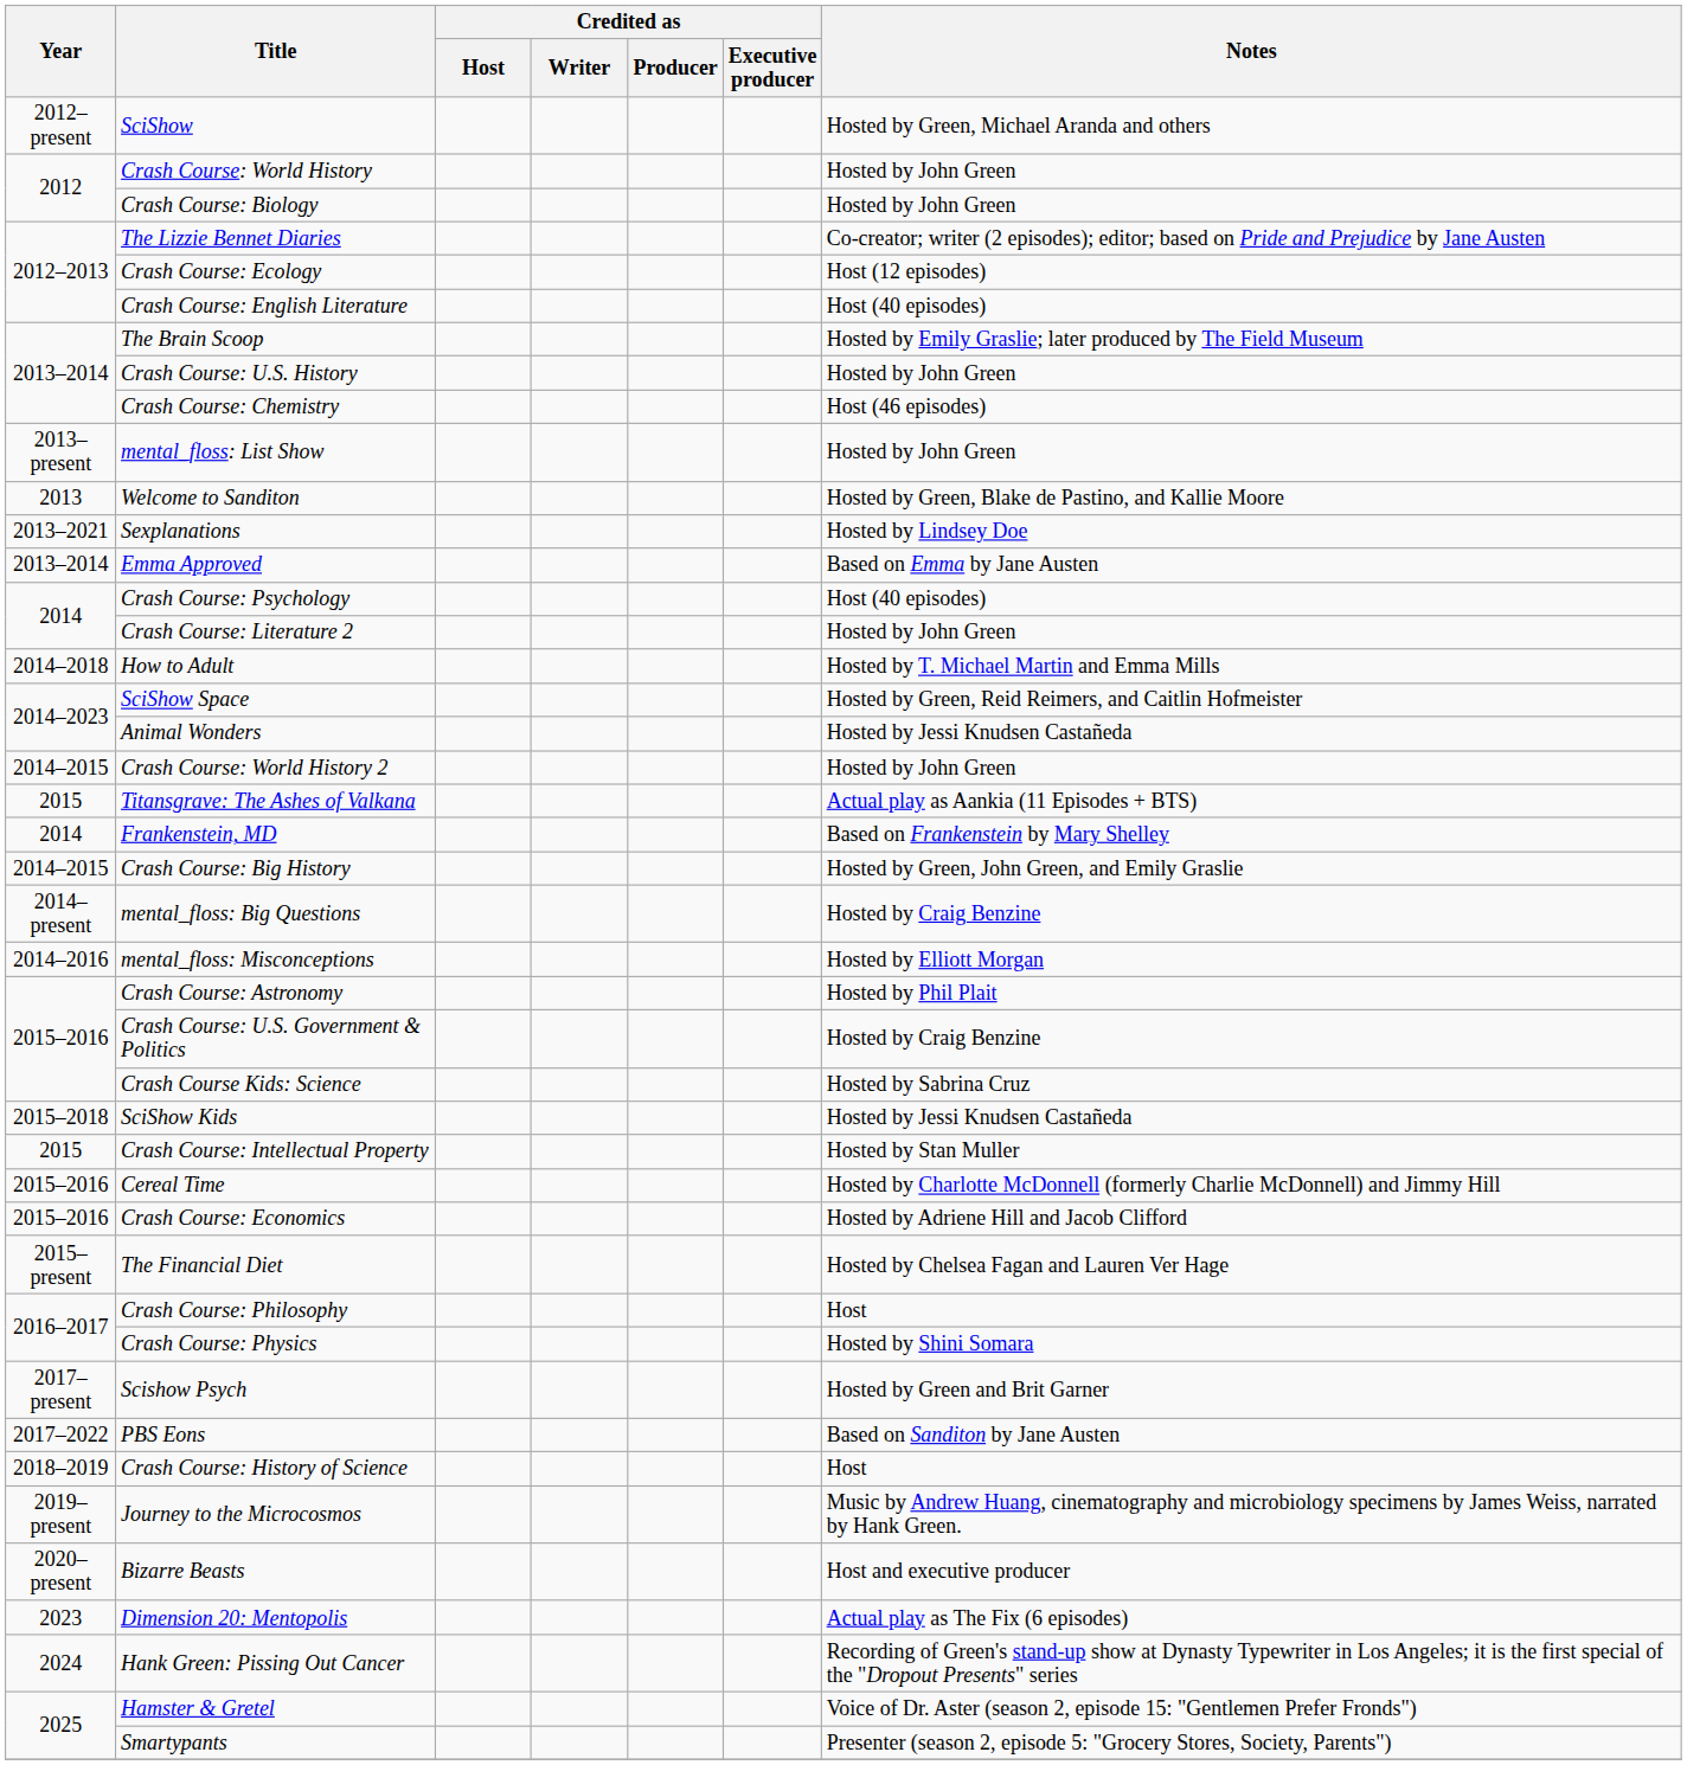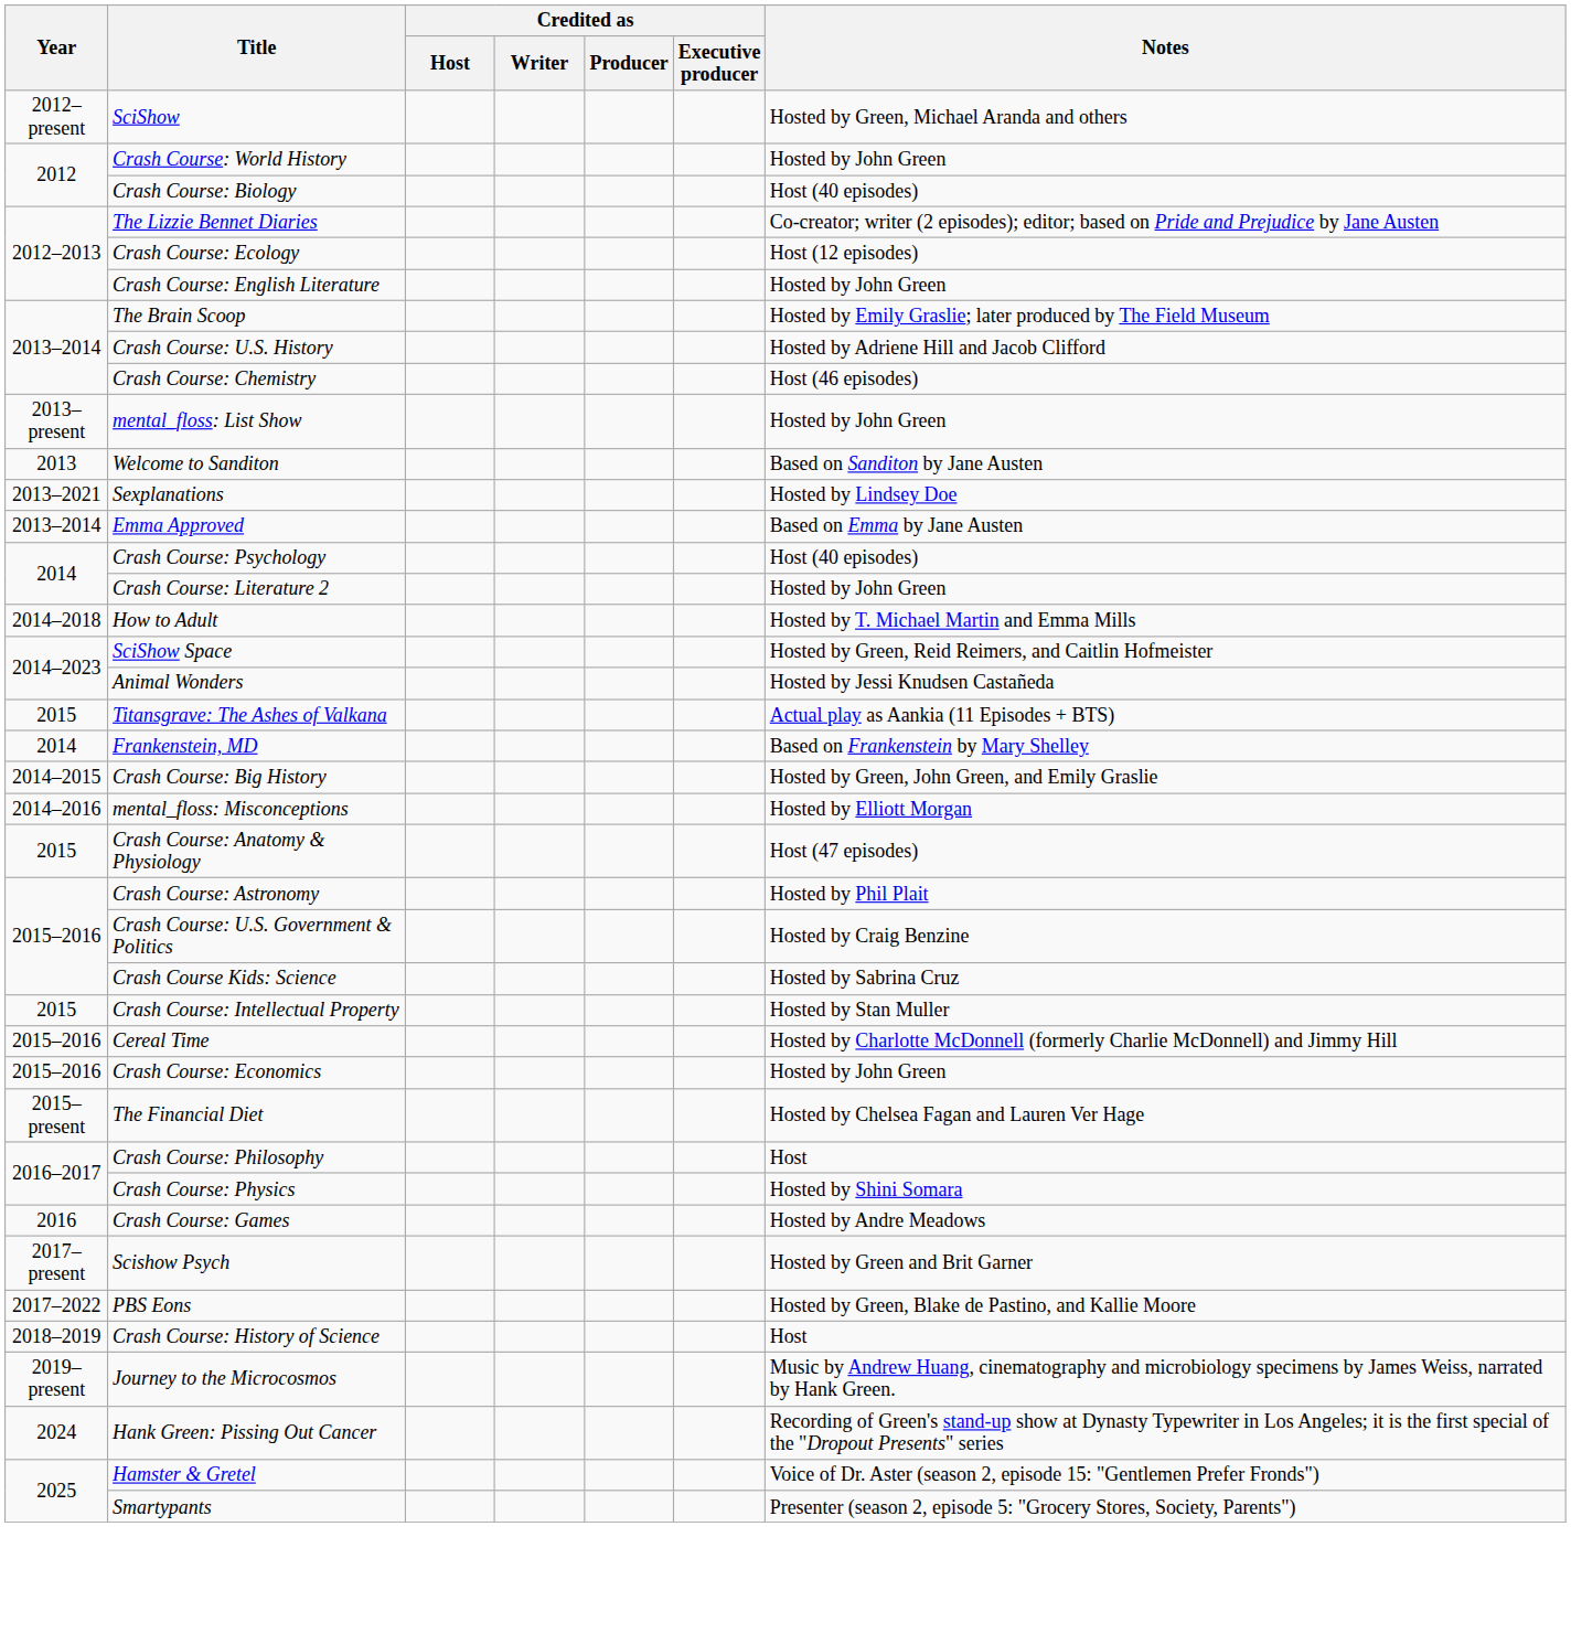Crash Course: Biology | Notes: Hosted by John Green -> Host (40 episodes)
Crash Course: English Literature | Notes: Host (40 episodes) -> Hosted by John Green
Crash Course: U.S. History | Notes: Hosted by John Green -> Hosted by Adriene Hill and Jacob Clifford
Welcome to Sanditon | Notes: Hosted by Green, Blake de Pastino, and Kallie Moore -> Based on Sanditon by Jane Austen
- row: 2014–2015 | Crash Course: World History 2 | Hosted by John Green
- row: 2014–present | mental_floss: Big Questions | Hosted by Craig Benzine
+ row: 2015 | Crash Course: Anatomy & Physiology | Host (47 episodes)
- row: 2015–2018 | SciShow Kids | Hosted by Jessi Knudsen Castañeda
Crash Course: Economics | Notes: Hosted by Adriene Hill and Jacob Clifford -> Hosted by John Green
+ row: 2016 | Crash Course: Games | Hosted by Andre Meadows
PBS Eons | Notes: Based on Sanditon by Jane Austen -> Hosted by Green, Blake de Pastino, and Kallie Moore
- row: 2020–present | Bizarre Beasts | Host and executive producer
- row: 2023 | Dimension 20: Mentopolis | Actual play as The Fix (6 episodes)
